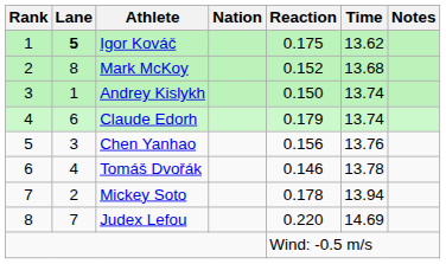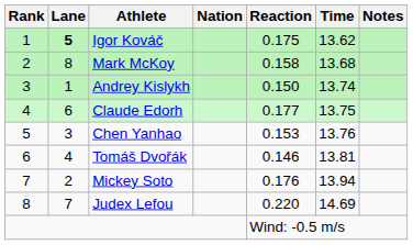Mark McKoy | Reaction: 0.152 -> 0.158
Claude Edorh | Reaction: 0.179 -> 0.177
Claude Edorh | Time: 13.74 -> 13.75
Chen Yanhao | Reaction: 0.156 -> 0.153
Tomáš Dvořák | Time: 13.78 -> 13.81
Mickey Soto | Reaction: 0.178 -> 0.176
